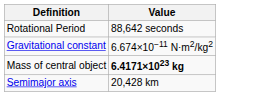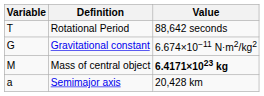+ column: Variable | T | G | M | a
